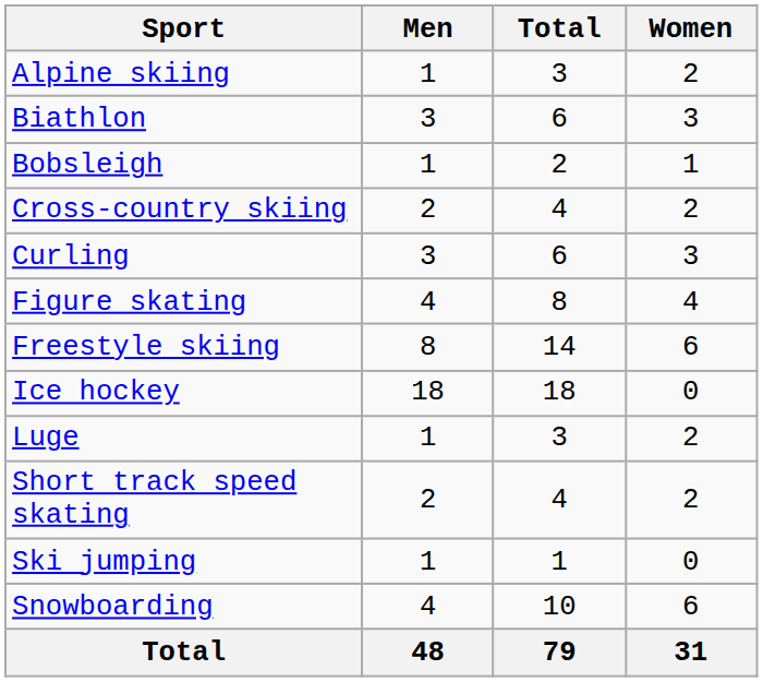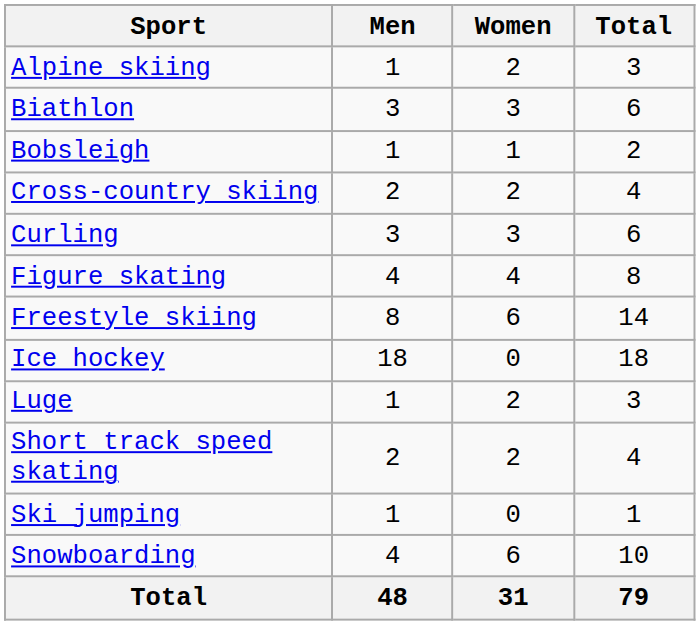columns swapped: Women <-> Total
